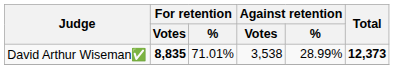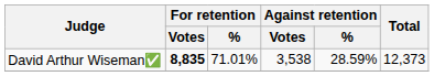David Arthur Wiseman✅ | Against retention / %: 28.99% -> 28.59%
David Arthur Wiseman✅ | Total: bold -> normal
